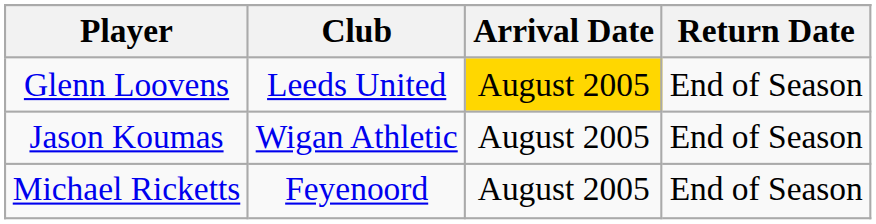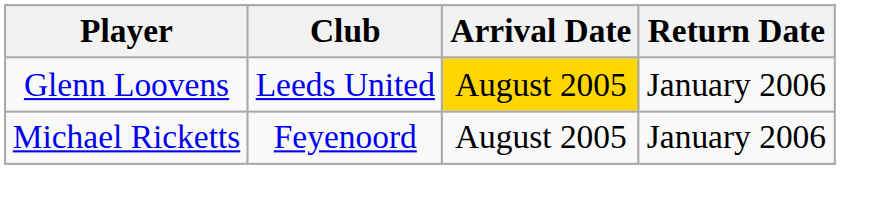Glenn Loovens | Return Date: End of Season -> January 2006
- row: Jason Koumas | Wigan Athletic | August 2005 | End of Season
Michael Ricketts | Return Date: End of Season -> January 2006
